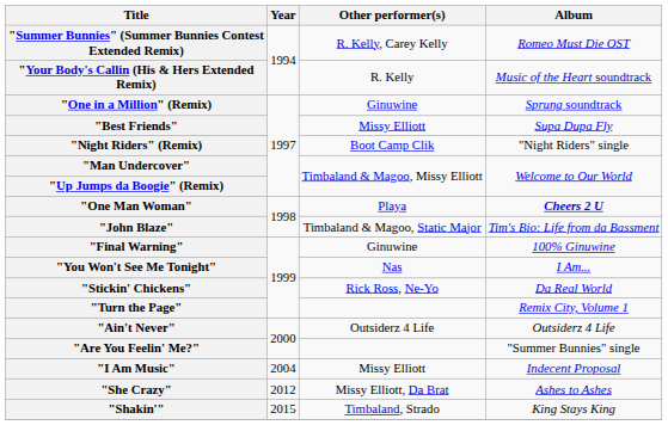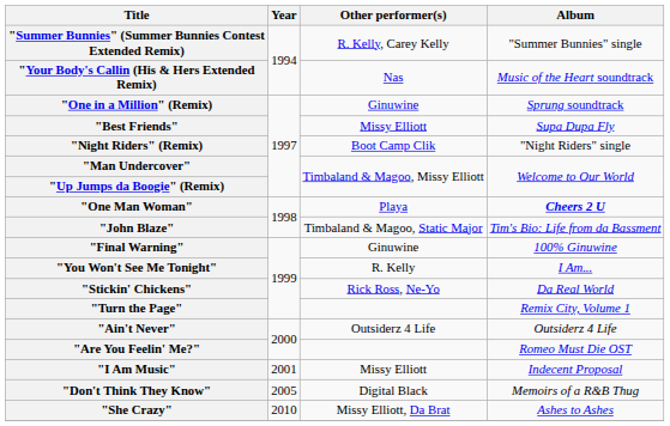"Summer Bunnies" (Summer Bunnies Contest Extended Remix) | Album: Romeo Must Die OST -> "Summer Bunnies" single
"Your Body's Callin (His & Hers Extended Remix) | Other performer(s): R. Kelly -> Nas
"You Won't See Me Tonight" | Other performer(s): Nas -> R. Kelly
"Are You Feelin' Me?" | Album: "Summer Bunnies" single -> Romeo Must Die OST
"I Am Music" | Year: 2004 -> 2001
+ row: "Don't Think They Know" | 2005 | Digital Black | Memoirs of a R&B Thug
"She Crazy" | Year: 2012 -> 2010
- row: "Shakin'" | 2015 | Timbaland, Strado | King Stays King
